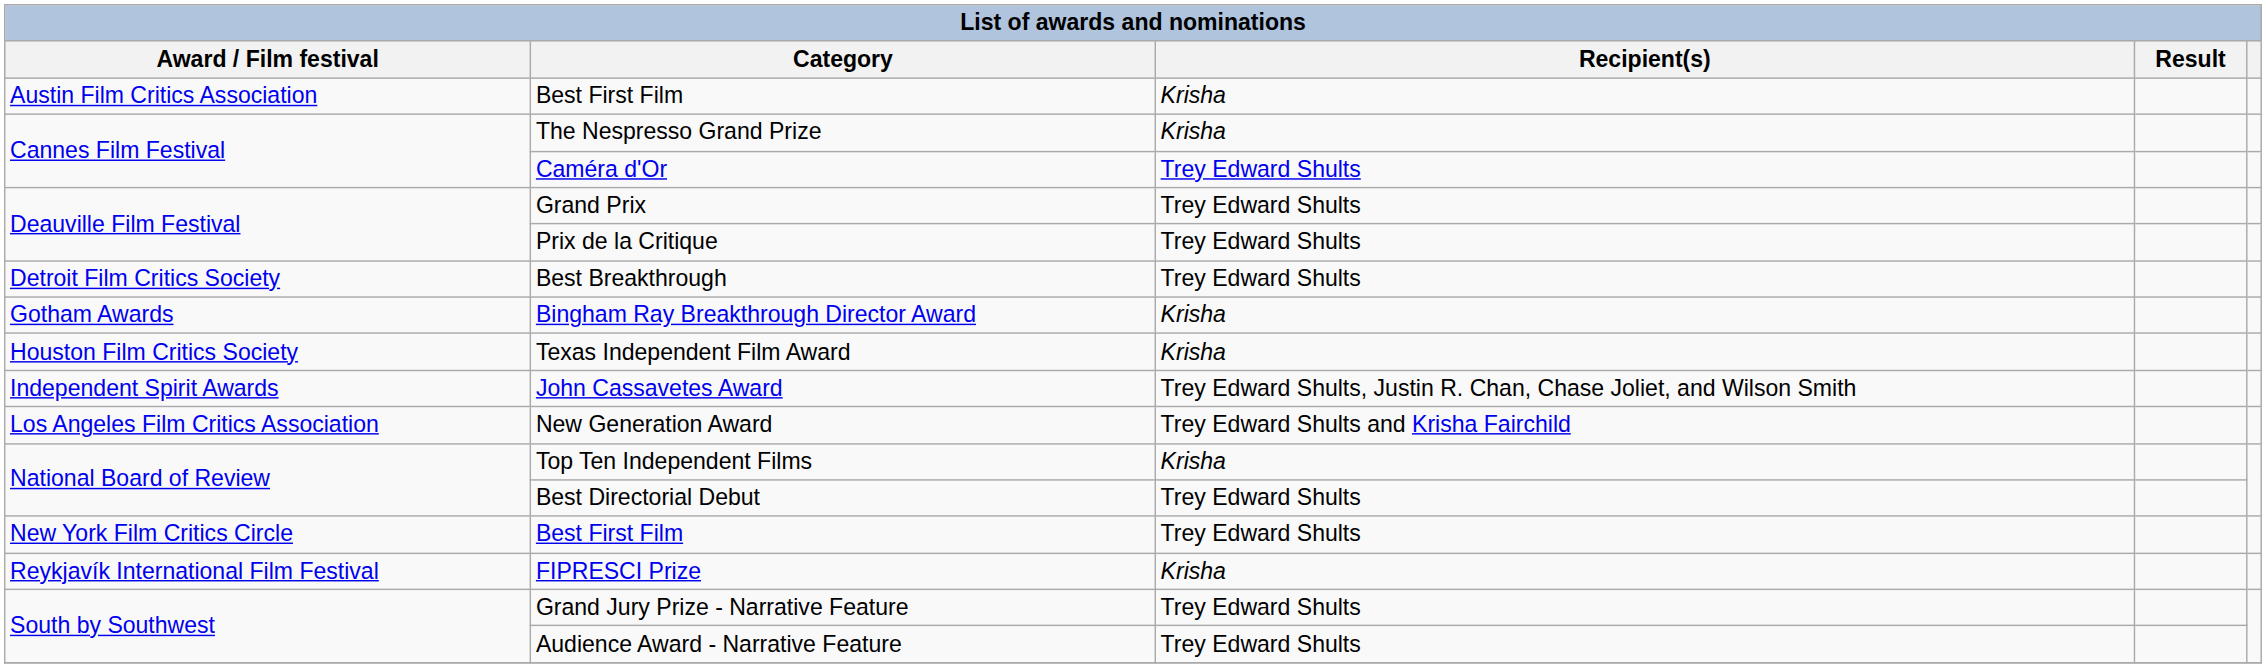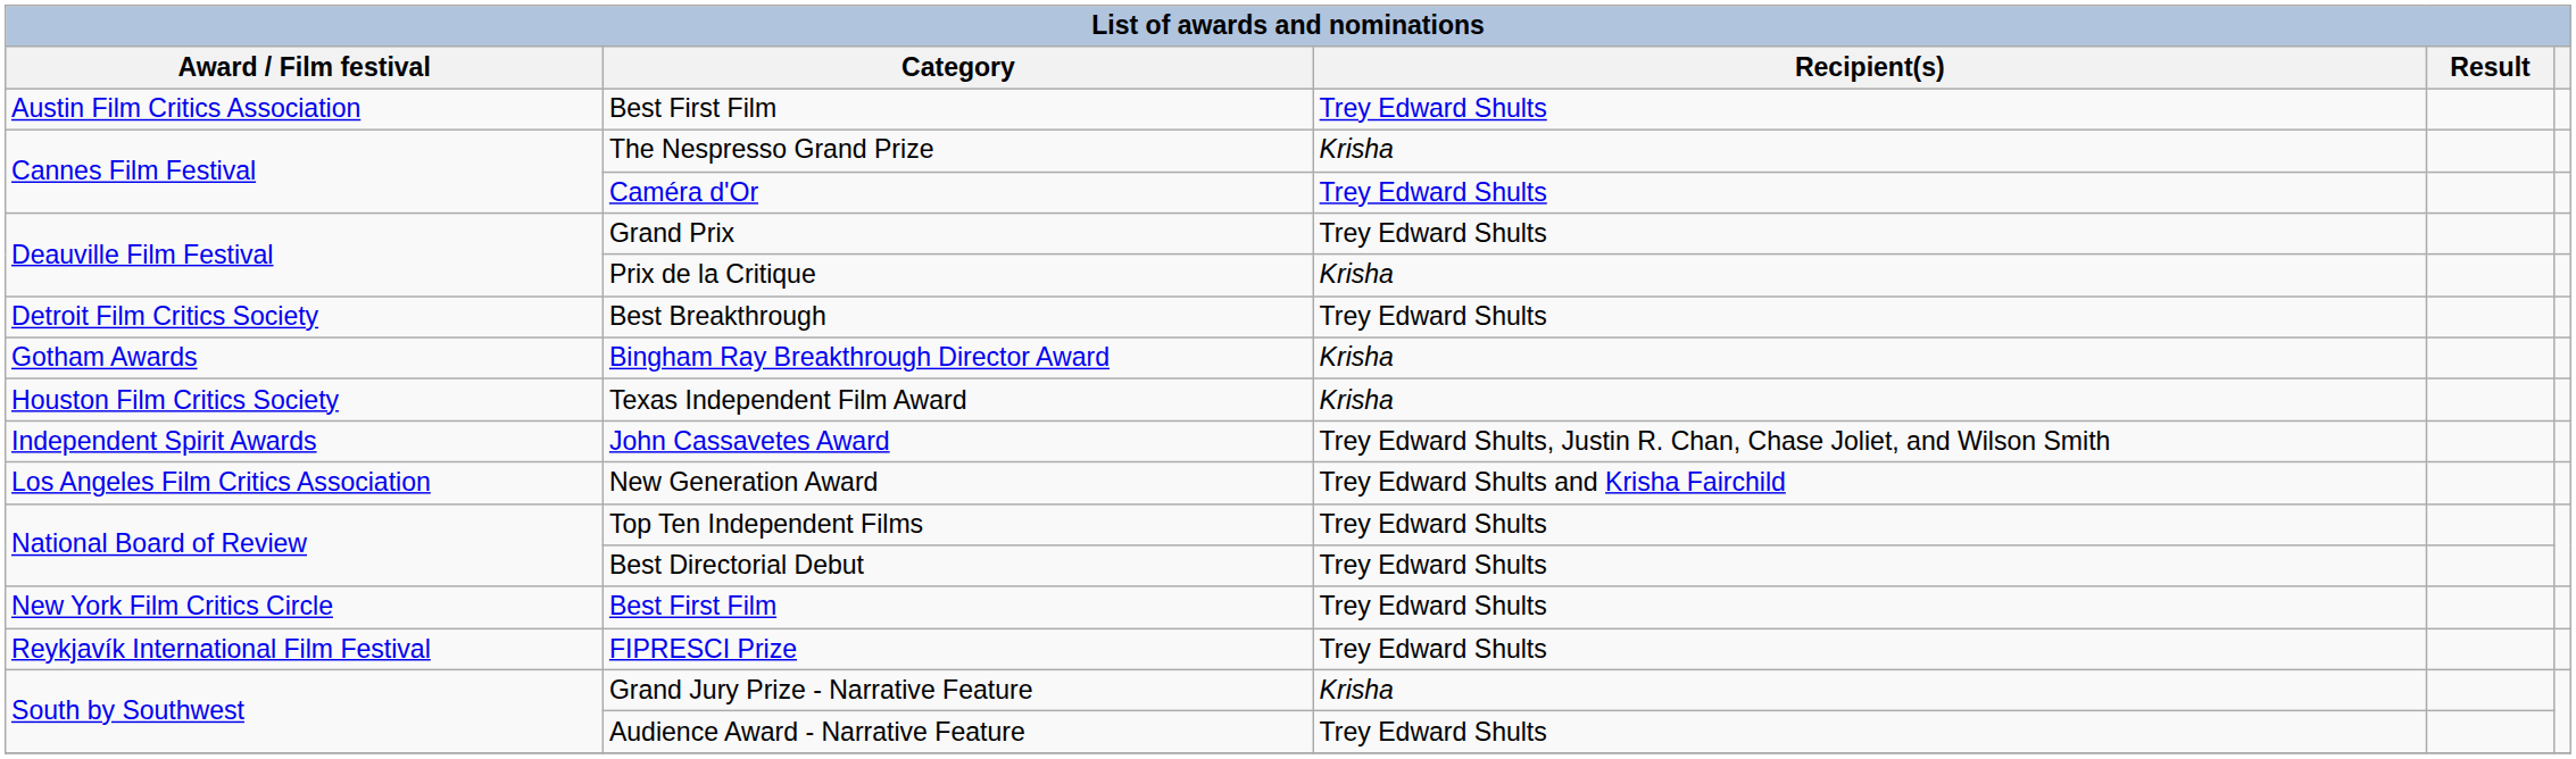Austin Film Critics Association / Best First Film | Recipient(s): Krisha -> Trey Edward Shults
Prix de la Critique | Recipient(s): Trey Edward Shults -> Krisha
Top Ten Independent Films | Recipient(s): Krisha -> Trey Edward Shults
FIPRESCI Prize | Recipient(s): Krisha -> Trey Edward Shults
Grand Jury Prize - Narrative Feature | Recipient(s): Trey Edward Shults -> Krisha
